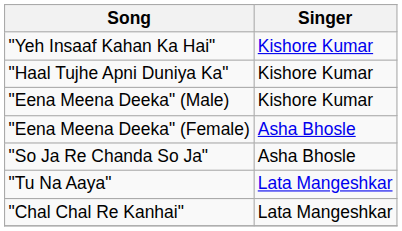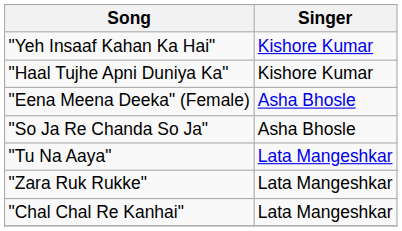- row: "Eena Meena Deeka" (Male) | Kishore Kumar
+ row: "Zara Ruk Rukke" | Lata Mangeshkar
